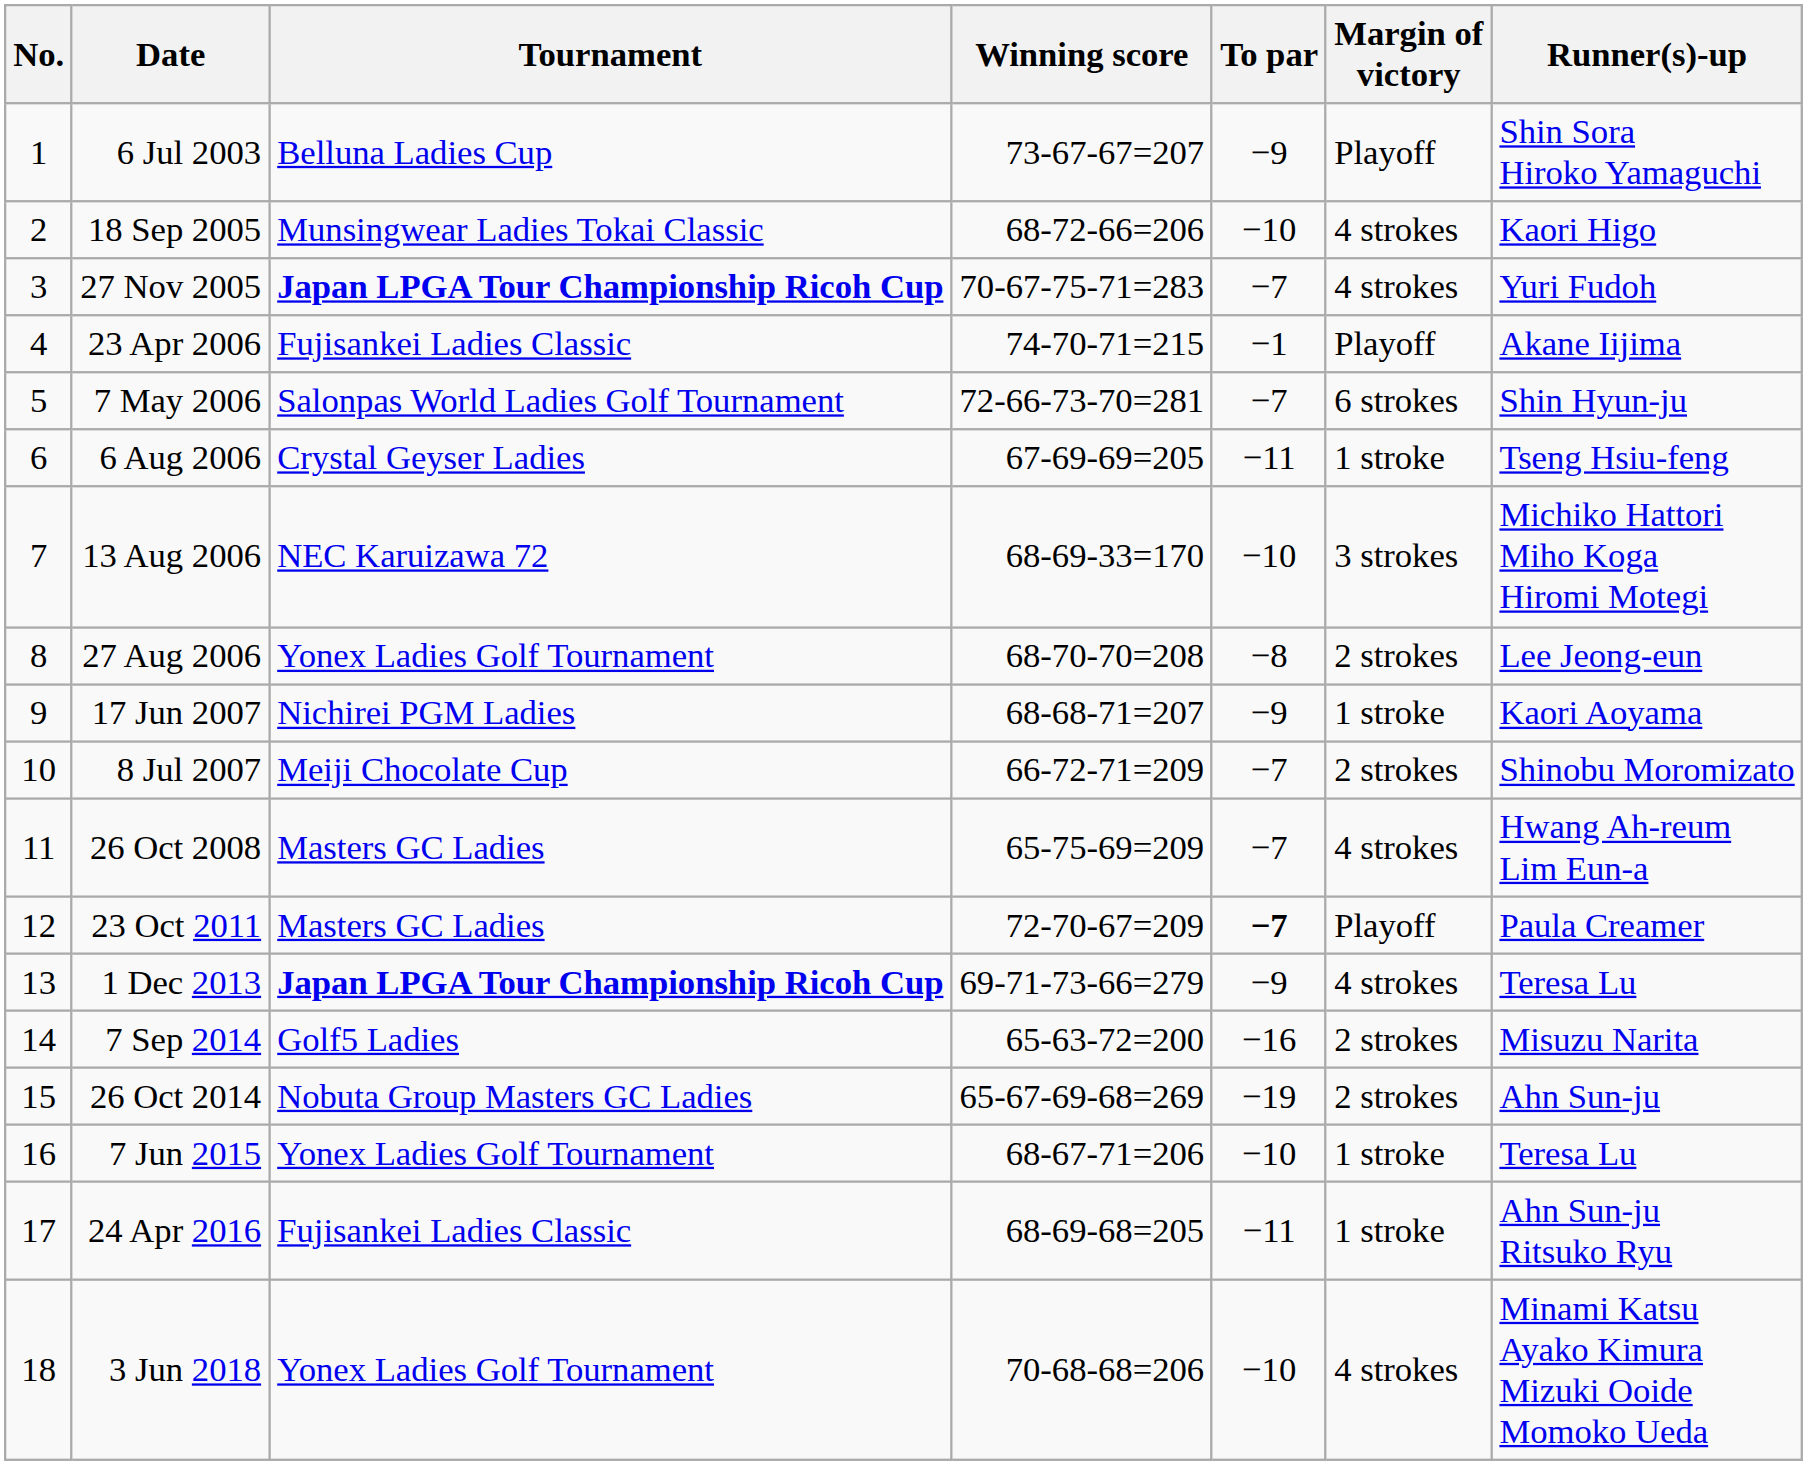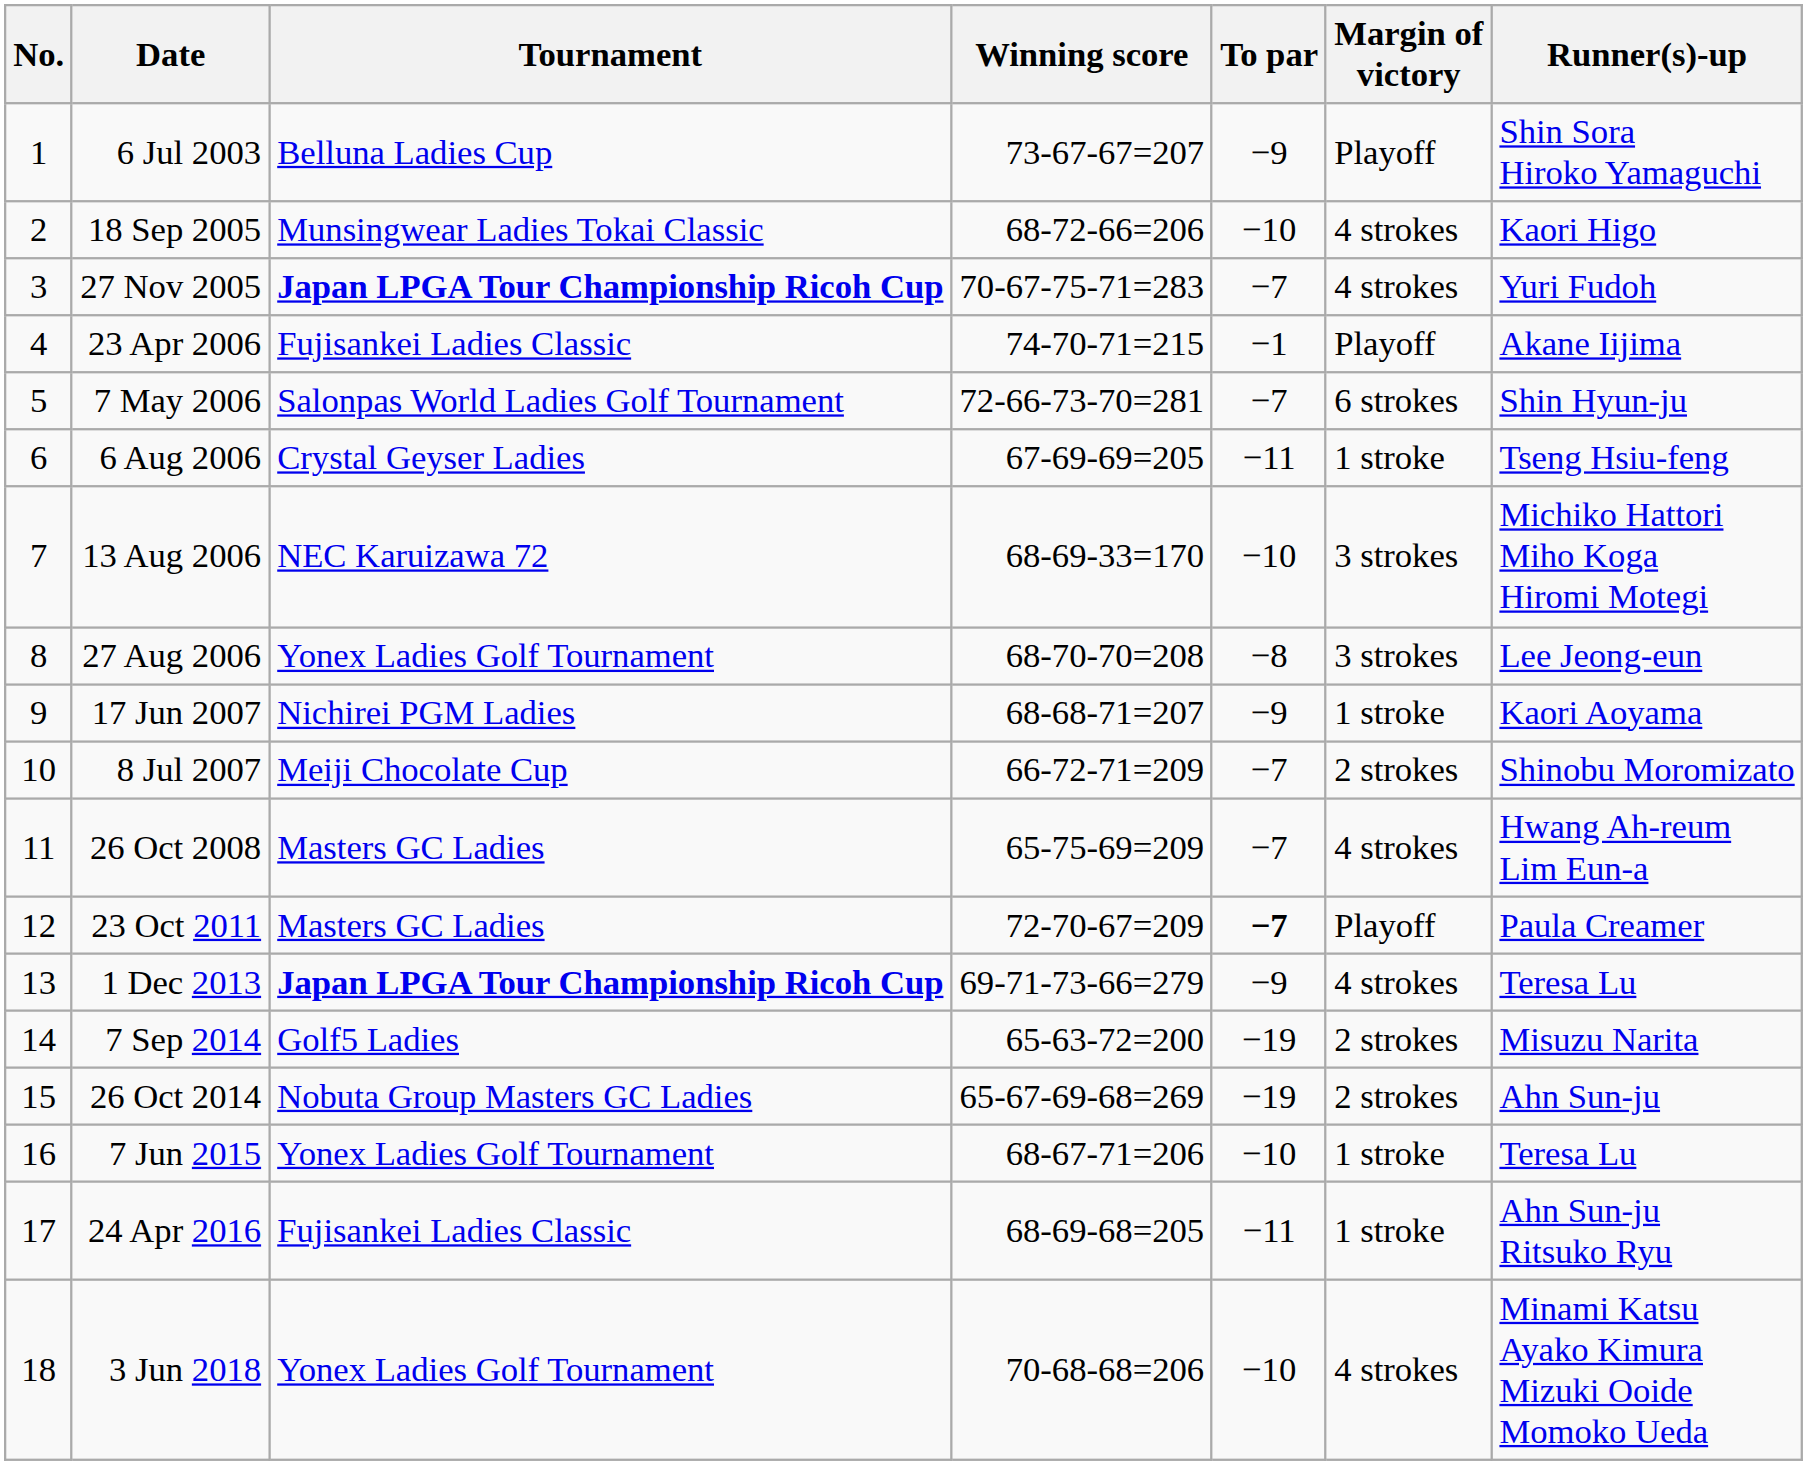27 Aug 2006 | Margin of victory: 2 strokes -> 3 strokes
7 Sep 2014 | To par: −16 -> −19
